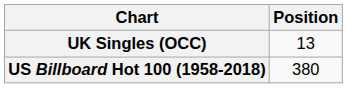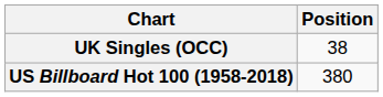UK Singles (OCC) | Position: 13 -> 38
